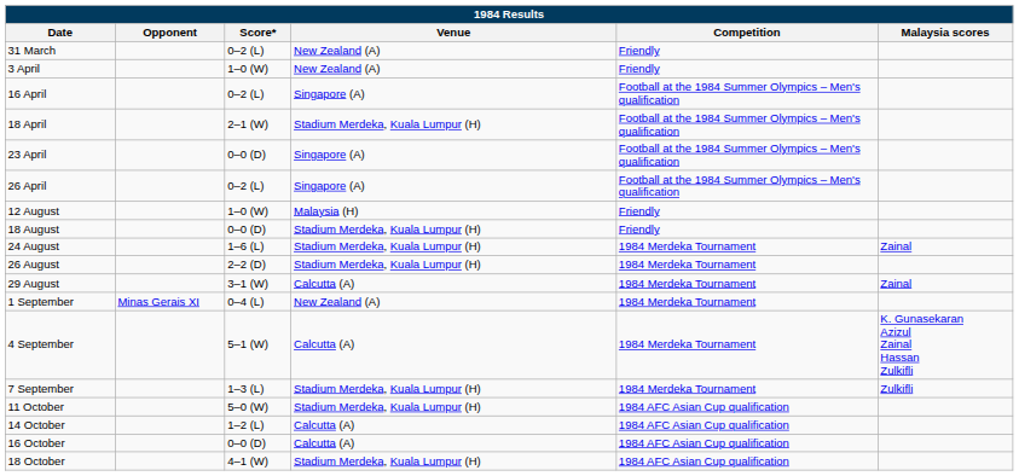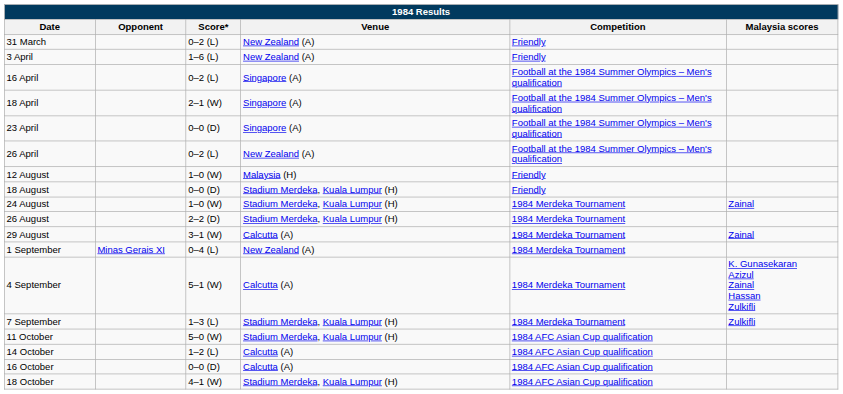3 April | Score*: 1–0 (W) -> 1–6 (L)
18 April | Venue: Stadium Merdeka, Kuala Lumpur (H) -> Singapore (A)
26 April | Venue: Singapore (A) -> New Zealand (A)
24 August | Score*: 1–6 (L) -> 1–0 (W)
